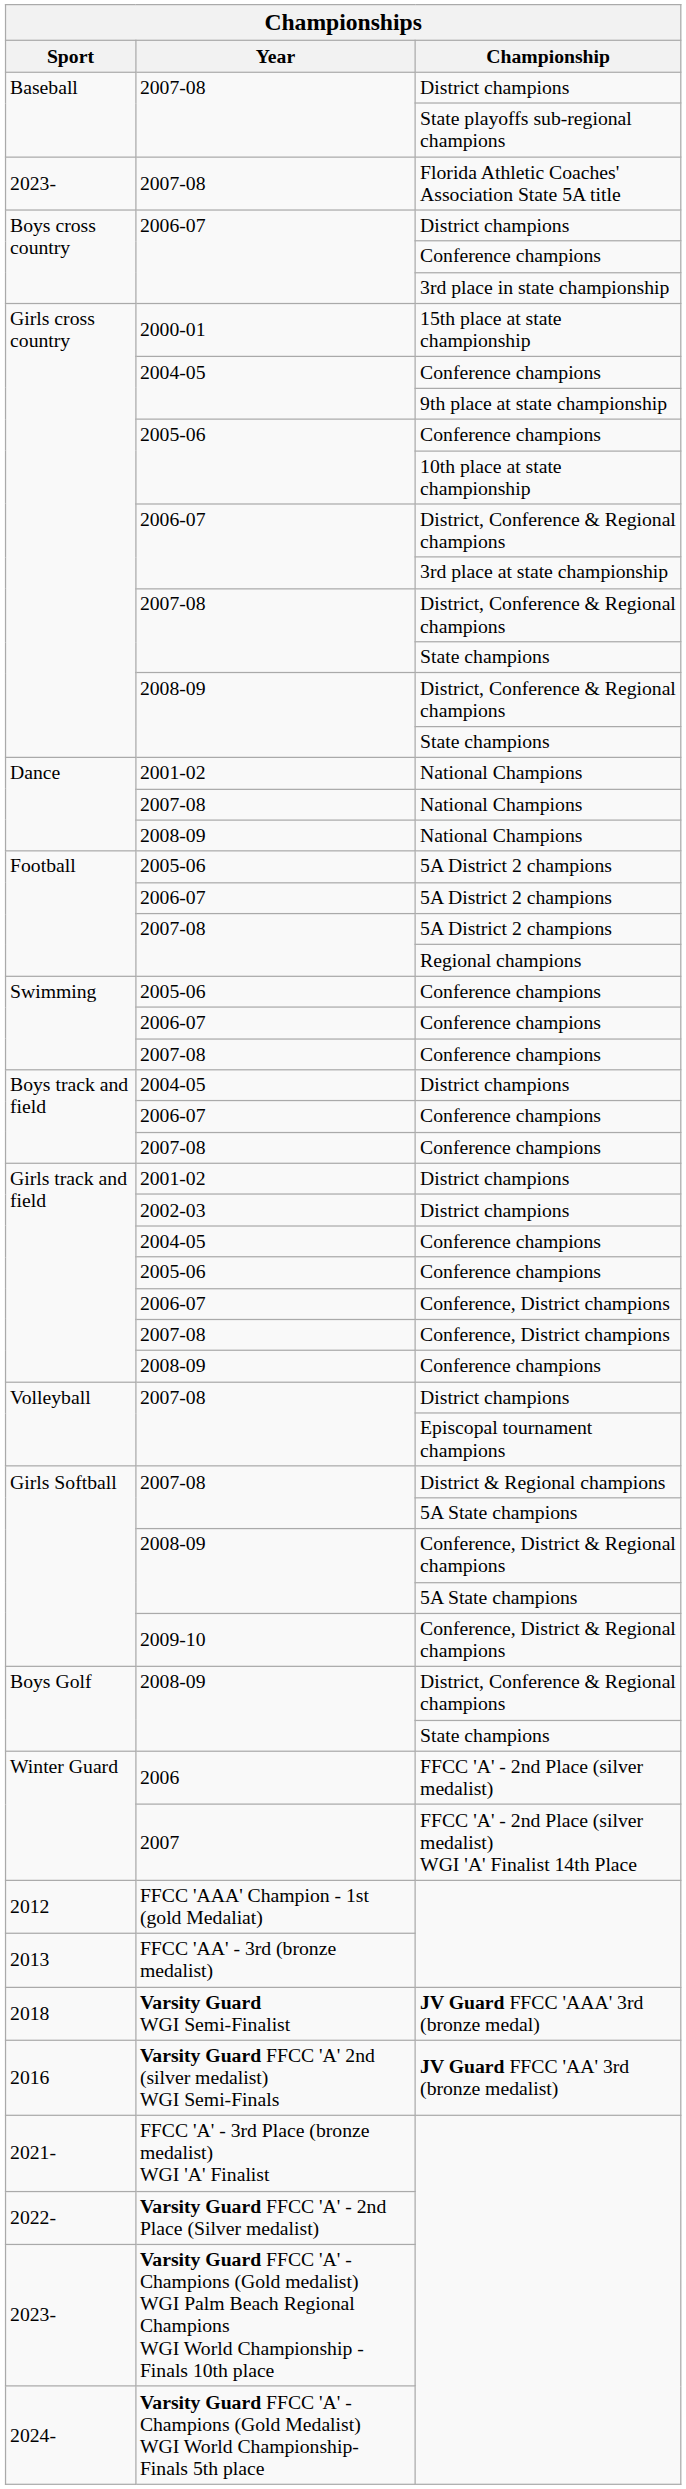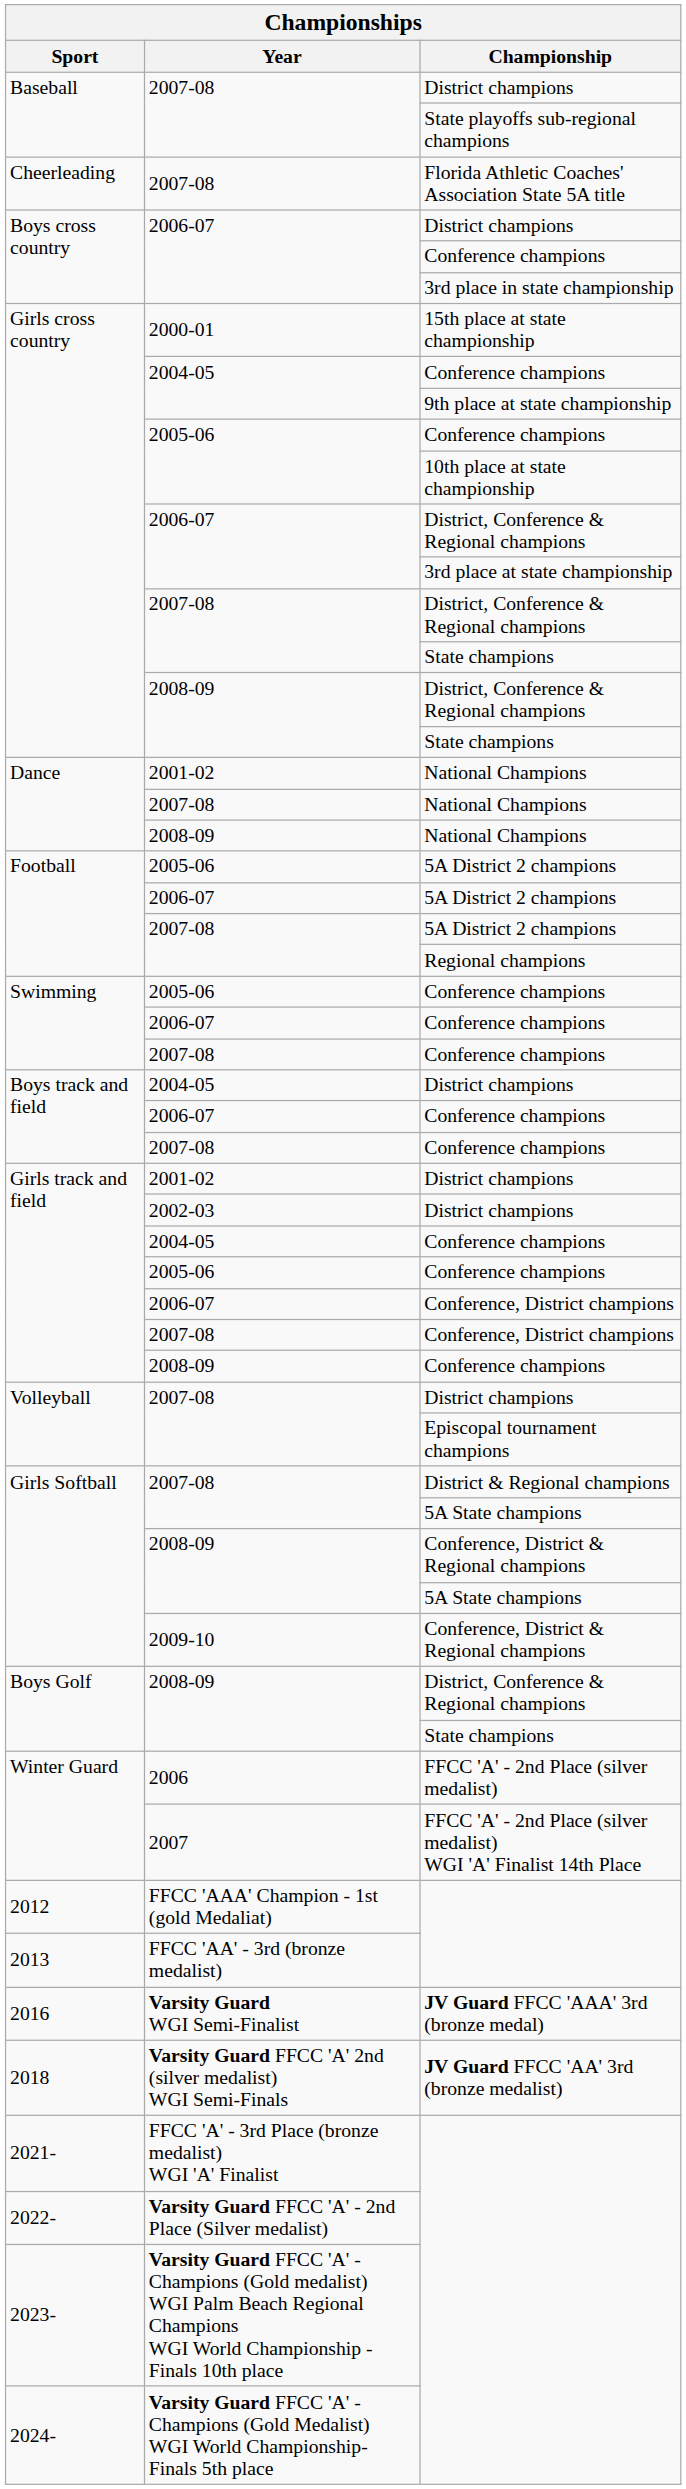Florida Athletic Coaches' Association State 5A title | Sport: 2023- -> Cheerleading
JV Guard FFCC 'AAA' 3rd (bronze medal) | Sport: 2018 -> 2016
JV Guard FFCC 'AA' 3rd (bronze medalist) | Sport: 2016 -> 2018
